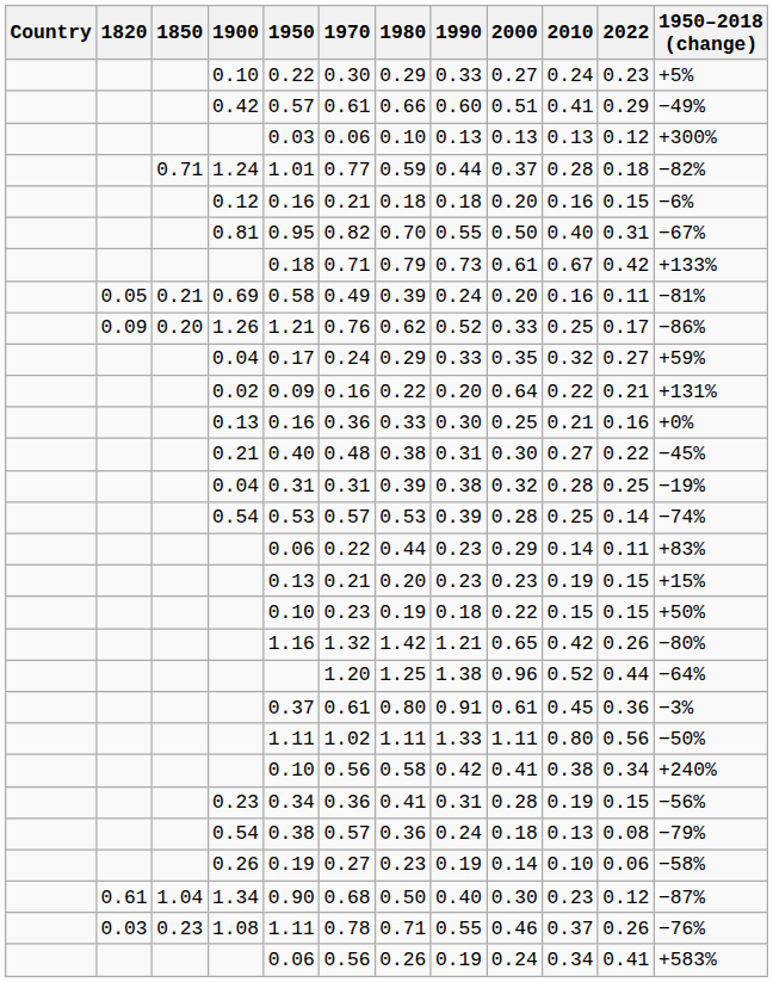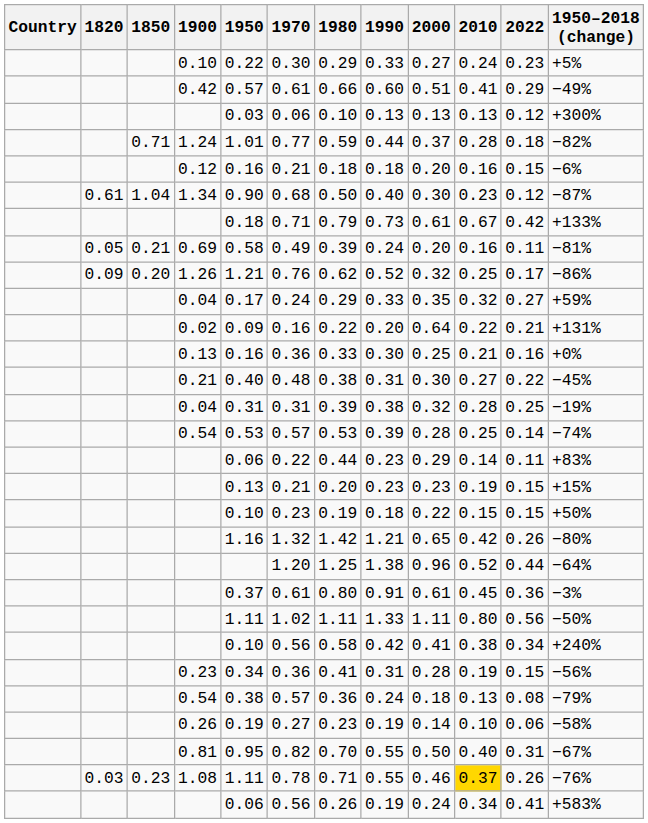rows swapped: 0.81 <-> 1.34
1.26 | 2000: 0.33 -> 0.32
1.08 | 2010: no background -> gold background
